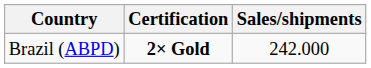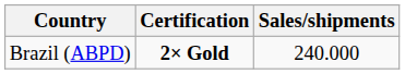Brazil (ABPD) | Sales/shipments: 242.000 -> 240.000
